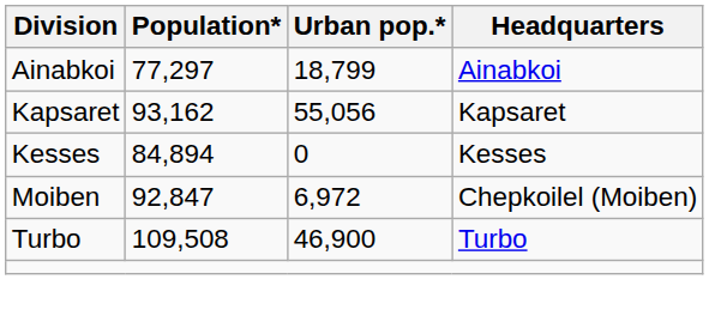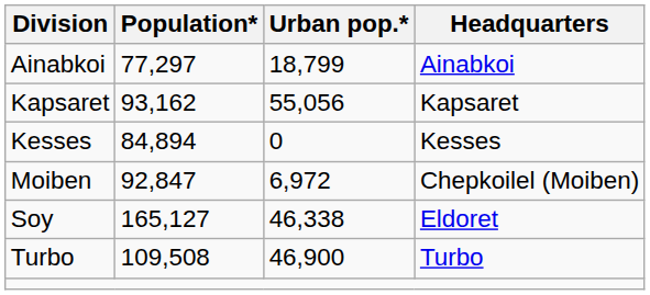+ row: Soy | 165,127 | 46,338 | Eldoret
